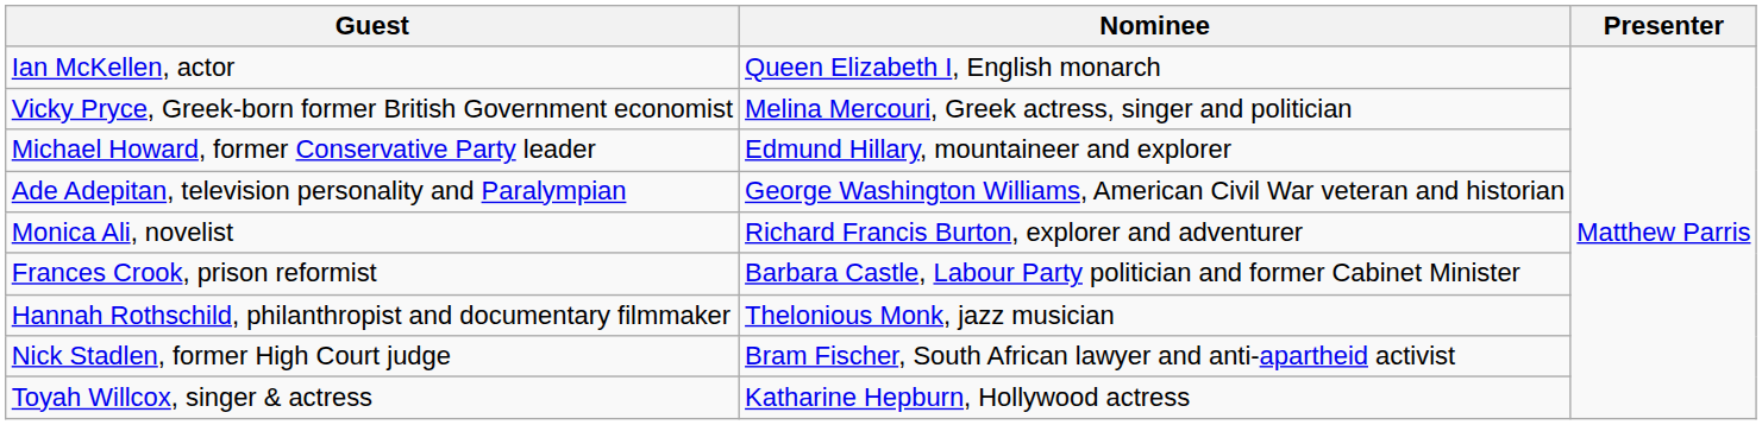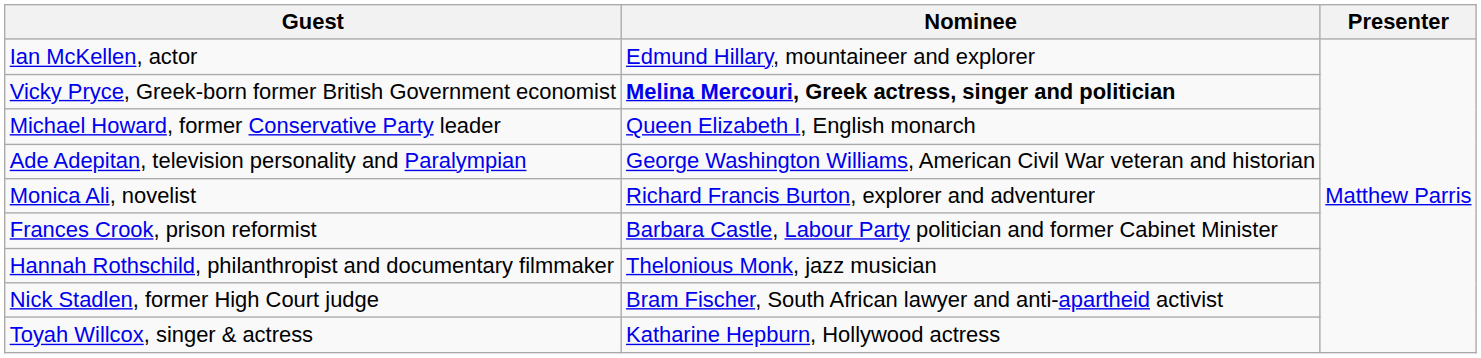Ian McKellen, actor | Nominee: Queen Elizabeth I, English monarch -> Edmund Hillary, mountaineer and explorer
Vicky Pryce, Greek-born former British Government economist | Nominee: normal -> bold
Michael Howard, former Conservative Party leader | Nominee: Edmund Hillary, mountaineer and explorer -> Queen Elizabeth I, English monarch
